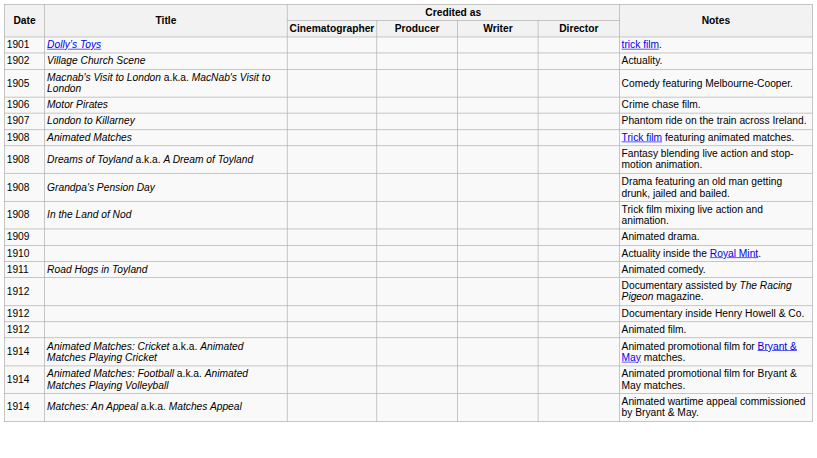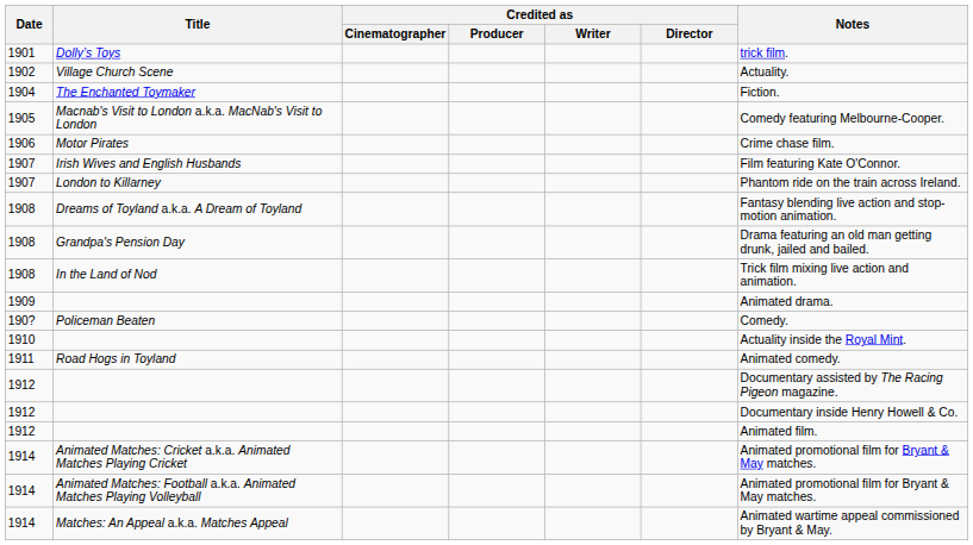+ row: 1904 | The Enchanted Toymaker | Fiction.
+ row: 1907 | Irish Wives and English Husbands | Film featuring Kate O'Connor.
- row: 1908 | Animated Matches | Trick film featuring animated matches.
+ row: 190? | Policeman Beaten | Comedy.
